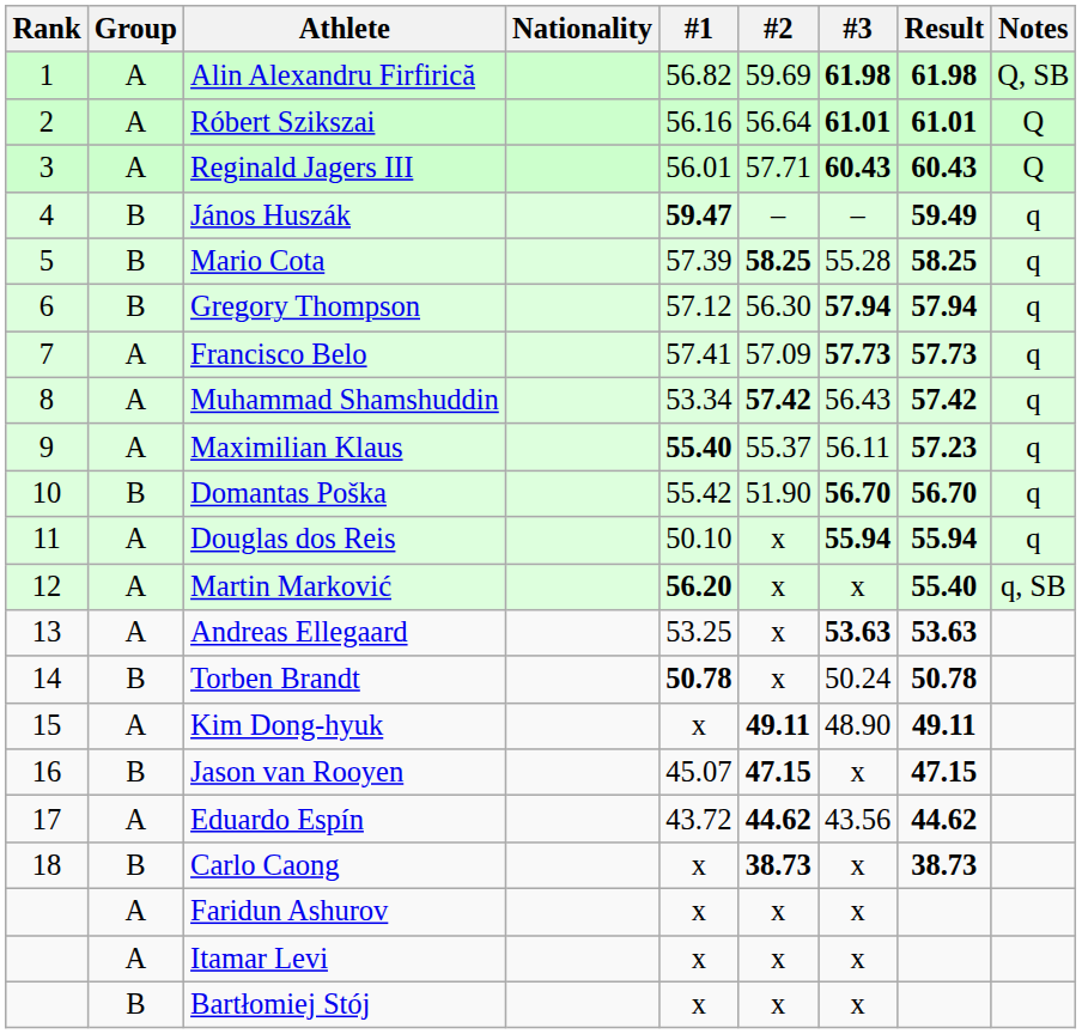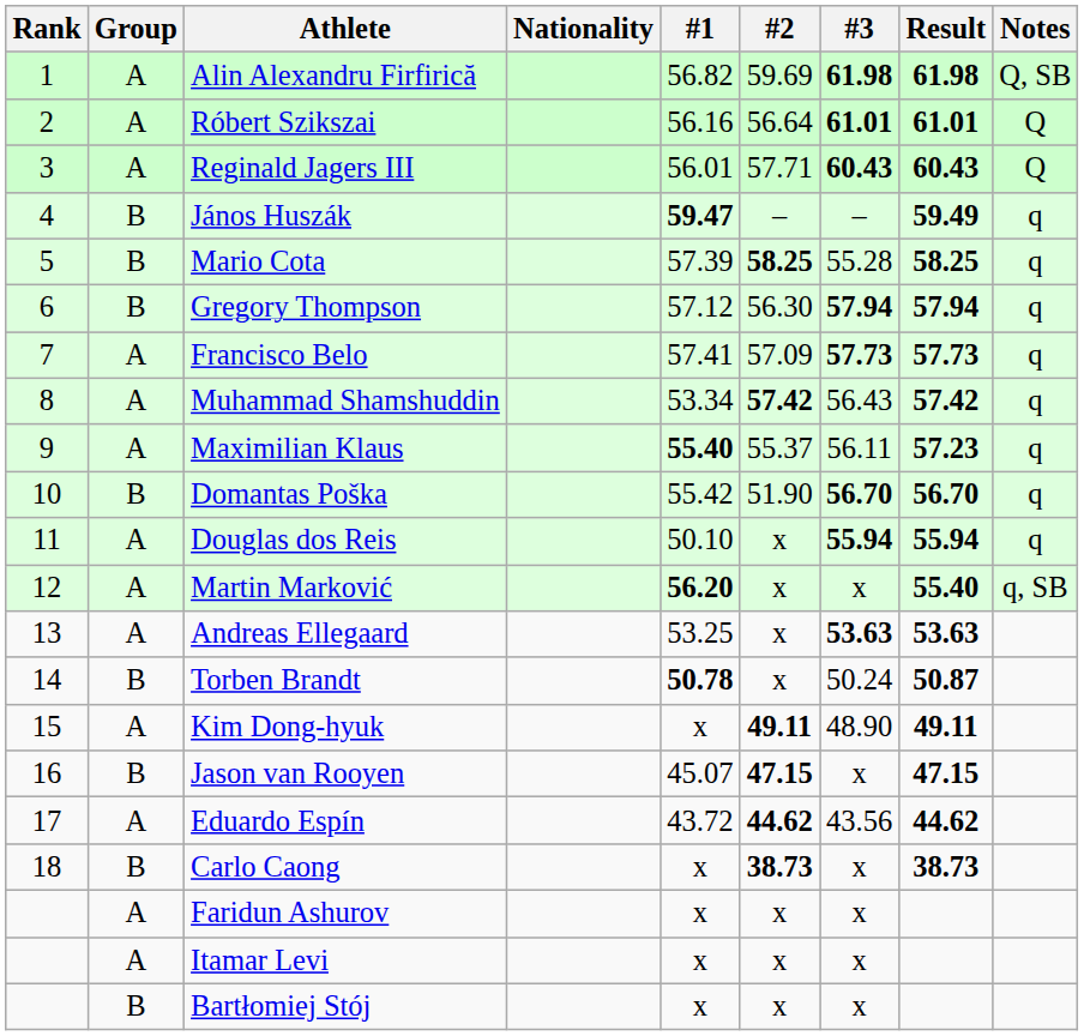Torben Brandt | Result: 50.78 -> 50.87
